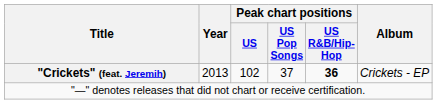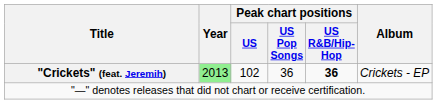"Crickets" (feat. Jeremih) | Year: no background -> lightgreen background
"Crickets" (feat. Jeremih) | Peak chart positions / US Pop Songs: 37 -> 36
